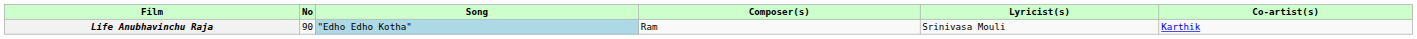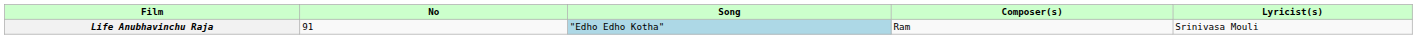- column: Co-artist(s) | Karthik
Life Anubhavinchu Raja | No: 90 -> 91
